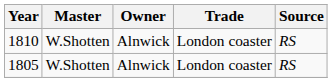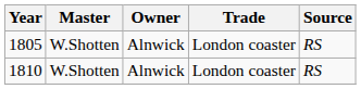rows swapped: 1805 <-> 1810
